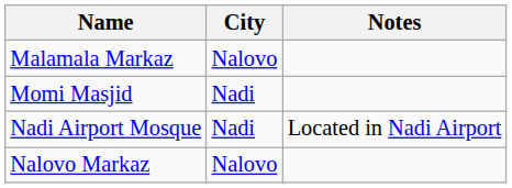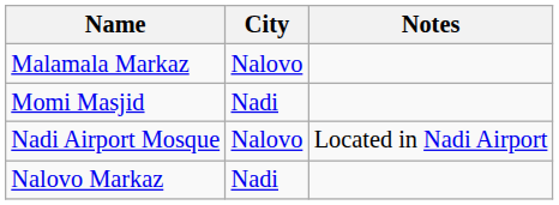Nadi Airport Mosque | City: Nadi -> Nalovo
Nalovo Markaz | City: Nalovo -> Nadi
